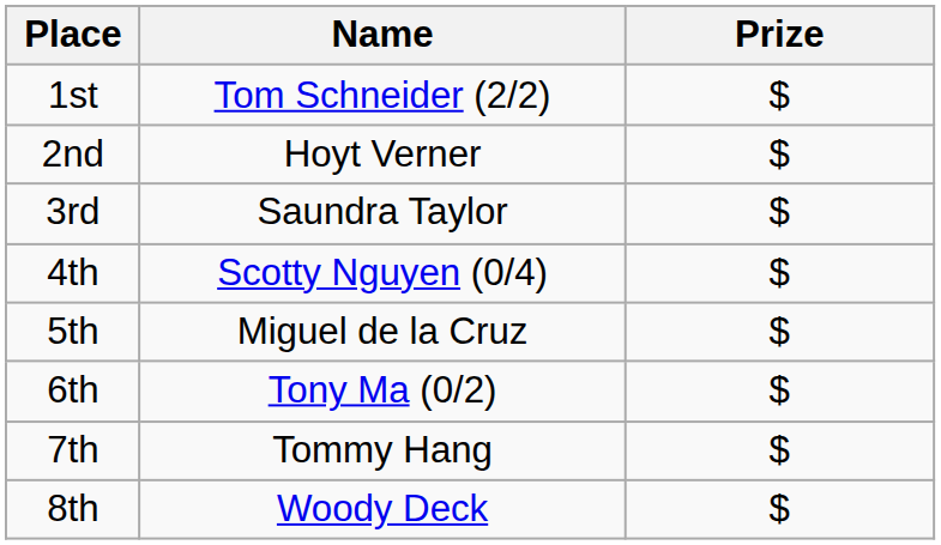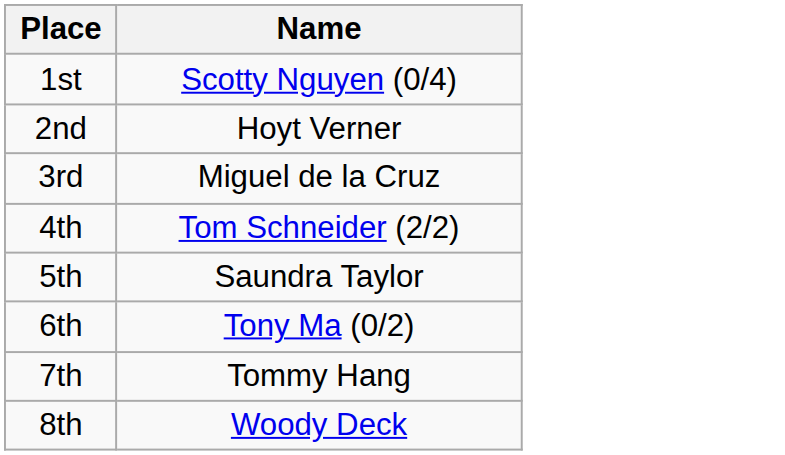- column: Prize | $ | $ | $ | $ | $ | $ | $ | $
1st | Name: Tom Schneider (2/2) -> Scotty Nguyen (0/4)
3rd | Name: Saundra Taylor -> Miguel de la Cruz
4th | Name: Scotty Nguyen (0/4) -> Tom Schneider (2/2)
5th | Name: Miguel de la Cruz -> Saundra Taylor
